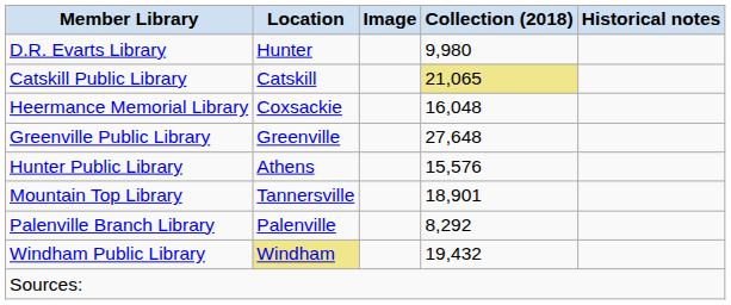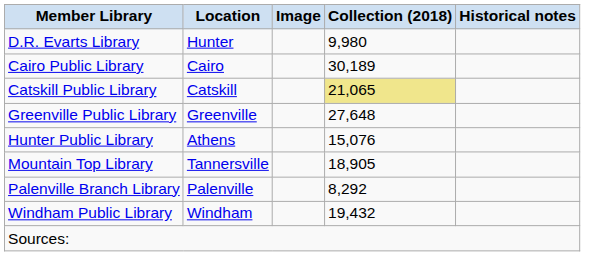+ row: Cairo Public Library | Cairo | 30,189
- row: Heermance Memorial Library | Coxsackie | 16,048
Hunter Public Library | Collection (2018): 15,576 -> 15,076
Mountain Top Library | Collection (2018): 18,901 -> 18,905
Windham Public Library | Location: khaki background -> no background
